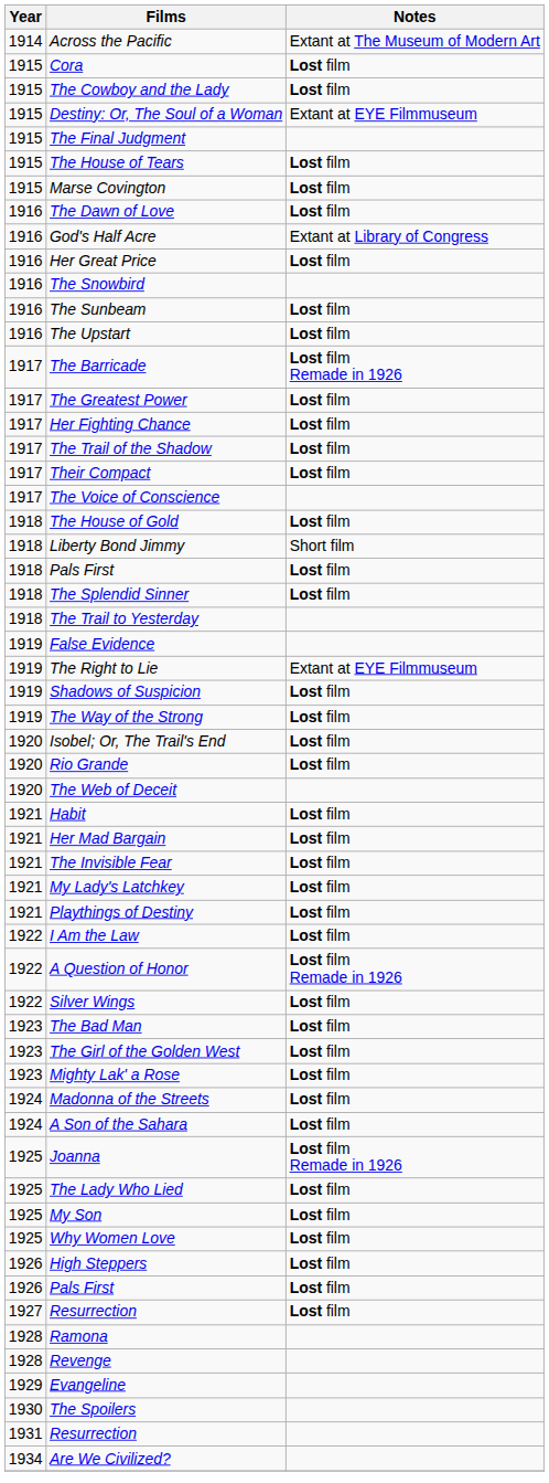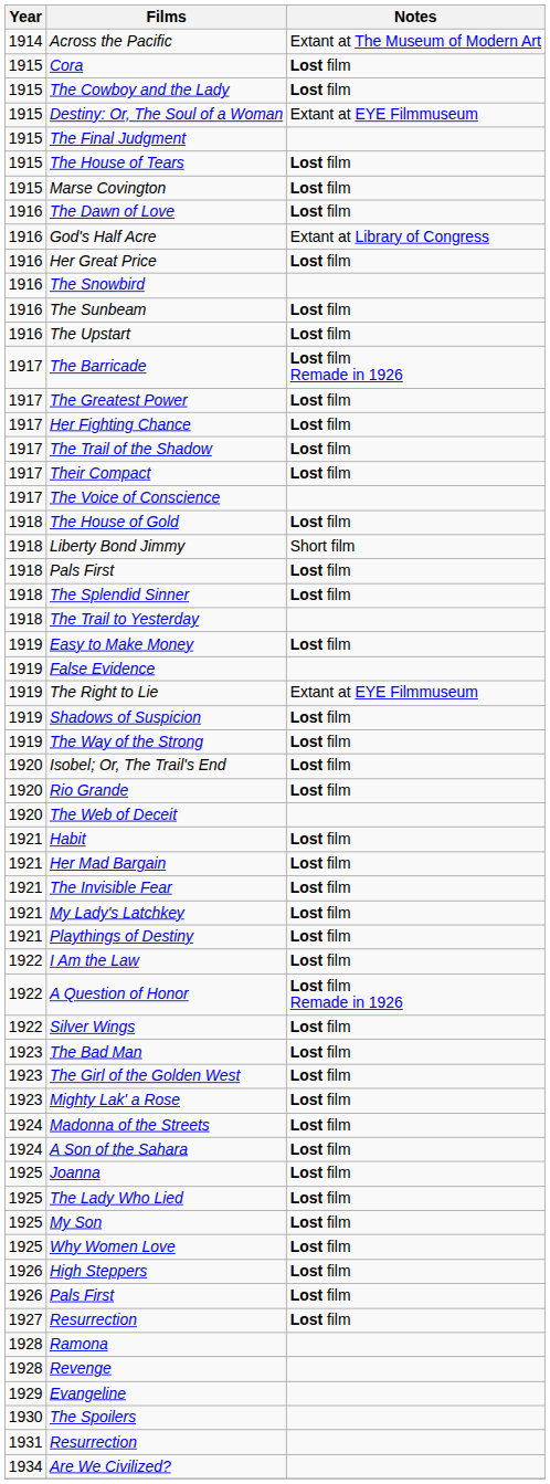+ row: 1919 | Easy to Make Money | Lost film
Joanna | Notes: Lost film Remade in 1926 -> Lost film
